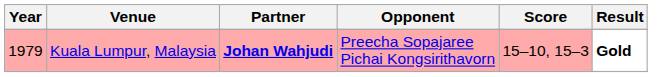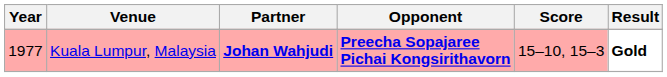Kuala Lumpur, Malaysia | Year: 1979 -> 1977
Kuala Lumpur, Malaysia | Opponent: normal -> bold
